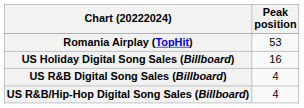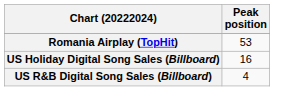- row: US R&B/Hip-Hop Digital Song Sales (Billboard) | 4
